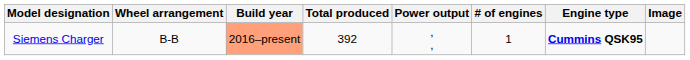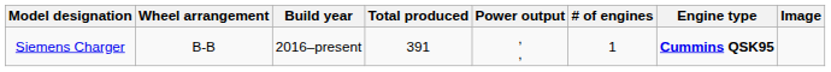Siemens Charger | Build year: lightsalmon background -> no background
Siemens Charger | Total produced: 392 -> 391
